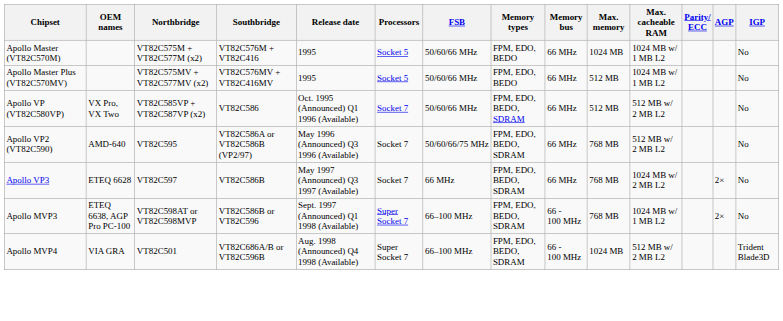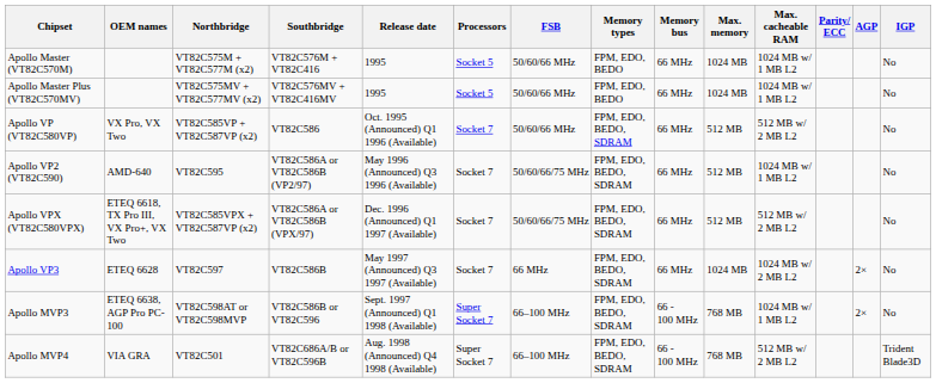Apollo Master Plus (VT82C570MV) | Max. memory: 512 MB -> 1024 MB
Apollo VP2 (VT82C590) | Max. memory: 768 MB -> 512 MB
Apollo VP2 (VT82C590) | Max. cacheable RAM: 512 MB w/ 2 MB L2 -> 1024 MB w/ 1 MB L2
+ row: Apollo VPX (VT82C580VPX) | ETEQ 6618, TX Pro III, VX Pro+, VX Two | VT82C585VPX + VT82C587VP (x2) | VT82C586A or VT82C586B (VPX/97) | Dec. 1996 (Announced) Q1 1997 (Available) | Socket 7 | 50/60/66/75 MHz | FPM, EDO, BEDO, SDRAM | 66 MHz | 512 MB | 512 MB w/ 2 MB L2 | No
Apollo VP3 | Max. memory: 768 MB -> 1024 MB
Apollo MVP4 | Max. memory: 1024 MB -> 768 MB
